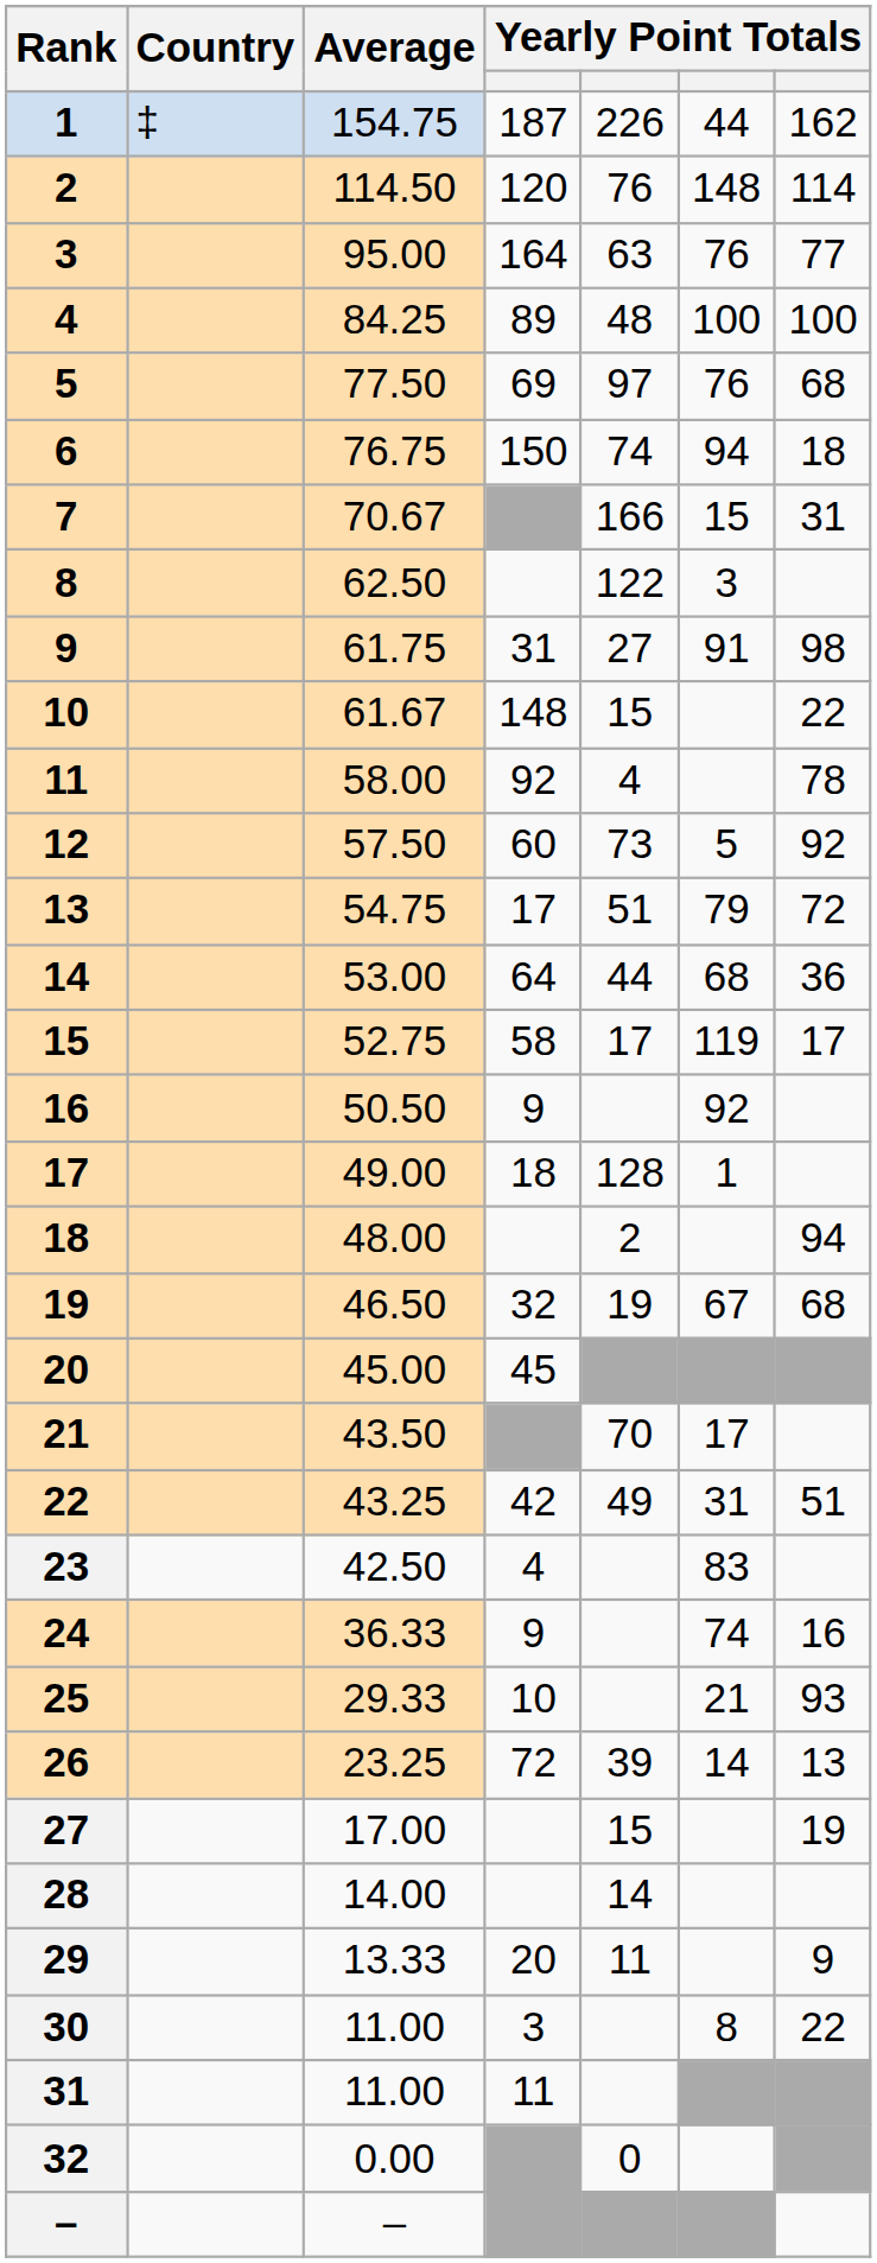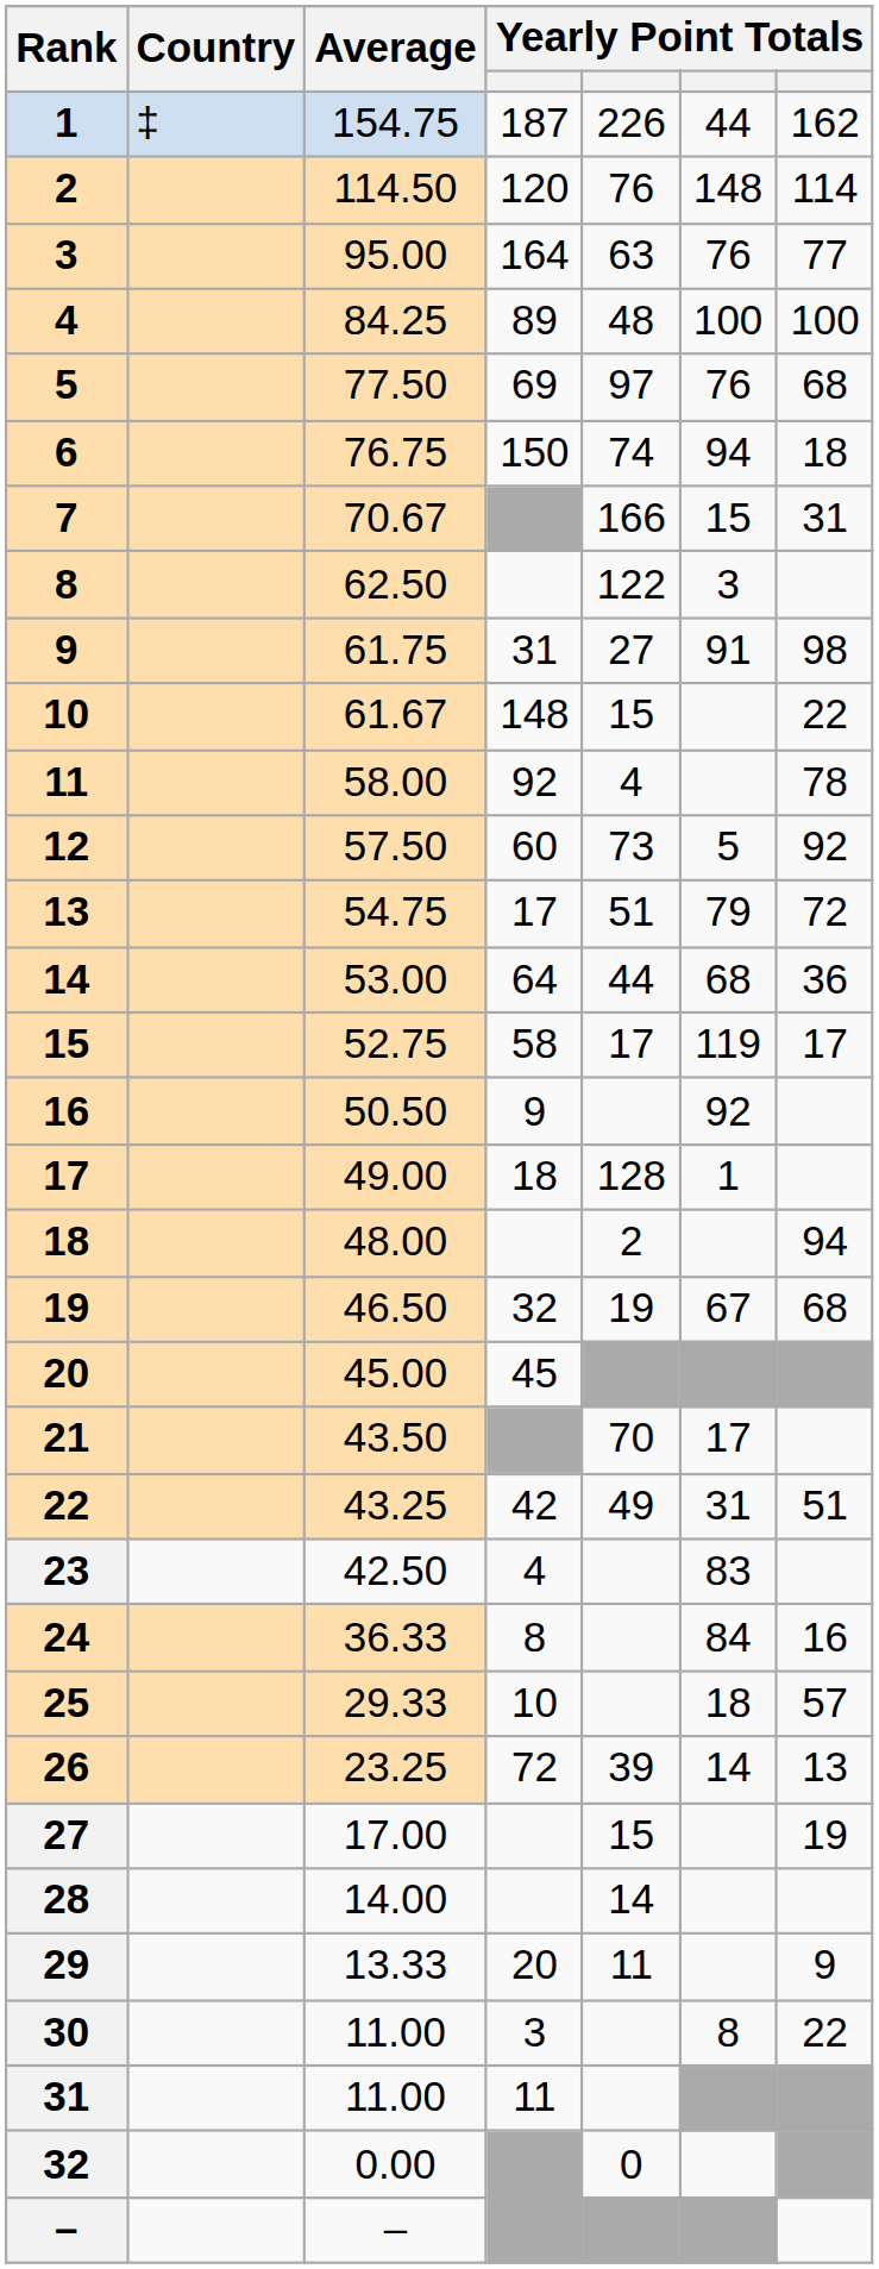24 | column 4: 9 -> 8
24 | column 6: 74 -> 84
25 | column 6: 21 -> 18
25 | column 7: 93 -> 57
